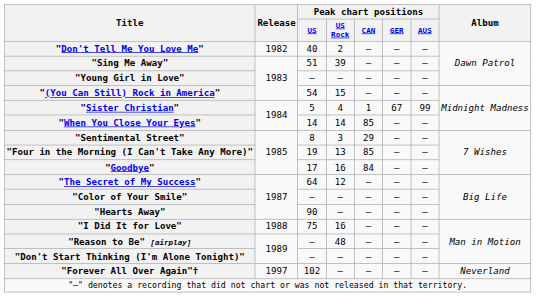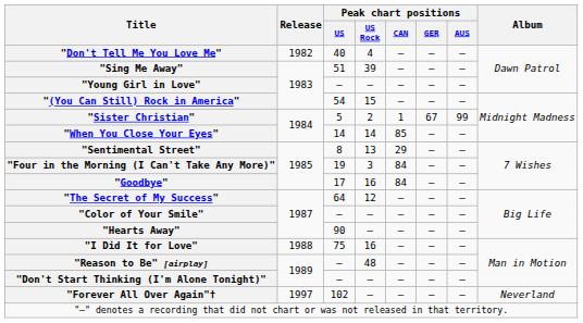"Don't Tell Me You Love Me" | Peak chart positions / US Rock: 2 -> 4
"Sister Christian" | Peak chart positions / US Rock: 4 -> 2
"Sentimental Street" | Peak chart positions / US Rock: 3 -> 13
"Four in the Morning (I Can't Take Any More)" | Peak chart positions / US Rock: 13 -> 3
"Four in the Morning (I Can't Take Any More)" | Peak chart positions / CAN: 85 -> 84
